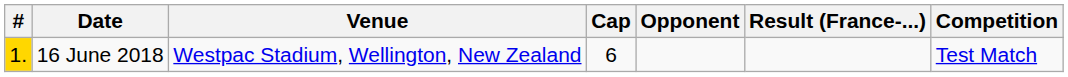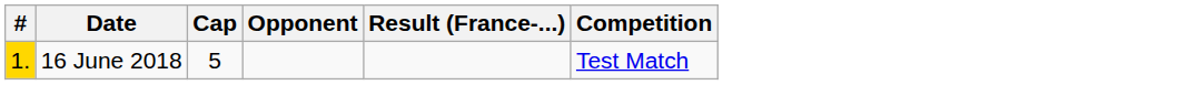- column: Venue | Westpac Stadium, Wellington, New Zealand
16 June 2018 | Cap: 6 -> 5
